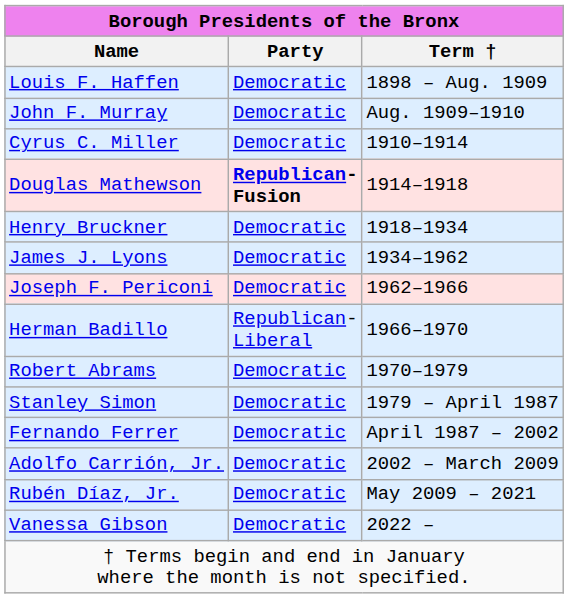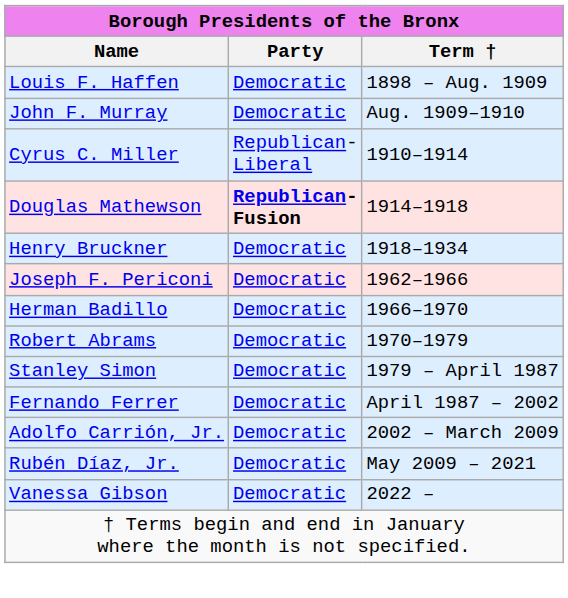Cyrus C. Miller | Party: Democratic -> Republican- Liberal
- row: James J. Lyons | Democratic | 1934–1962
Herman Badillo | Party: Republican- Liberal -> Democratic
